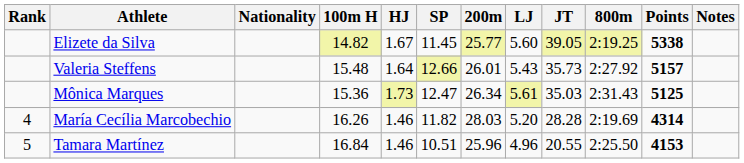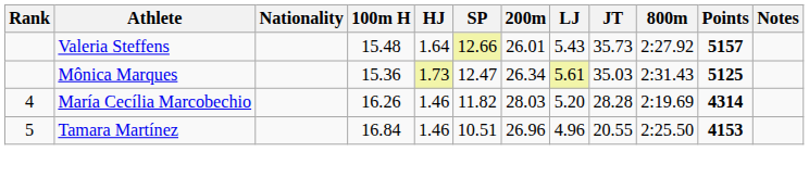- row: Elizete da Silva | 14.82 | 1.67 | 11.45 | 25.77 | 5.60 | 39.05 | 2:19.25 | 5338
Tamara Martínez | 200m: 25.96 -> 26.96
